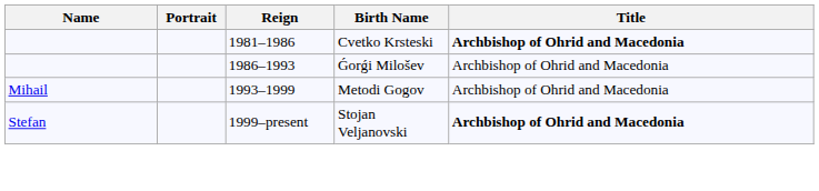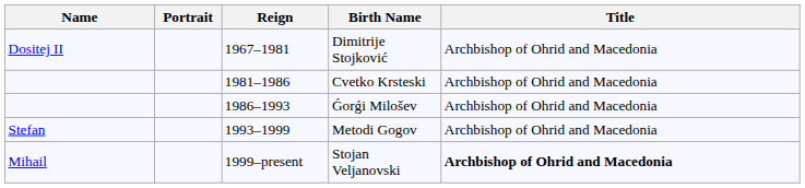+ row: Dositej II | 1967–1981 | Dimitrije Stojković | Archbishop of Ohrid and Macedonia
Cvetko Krsteski | Title: bold -> normal
Metodi Gogov | Name: Mihail -> Stefan
Stojan Veljanovski | Name: Stefan -> Mihail
